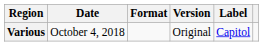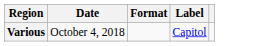- column: Version | Original
